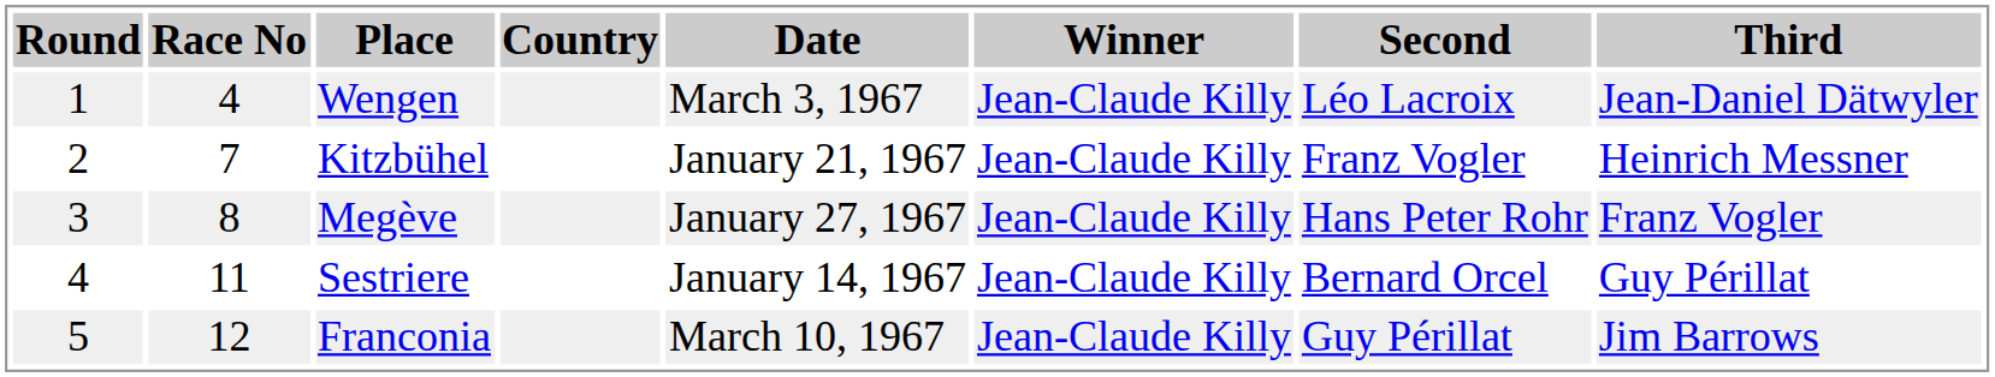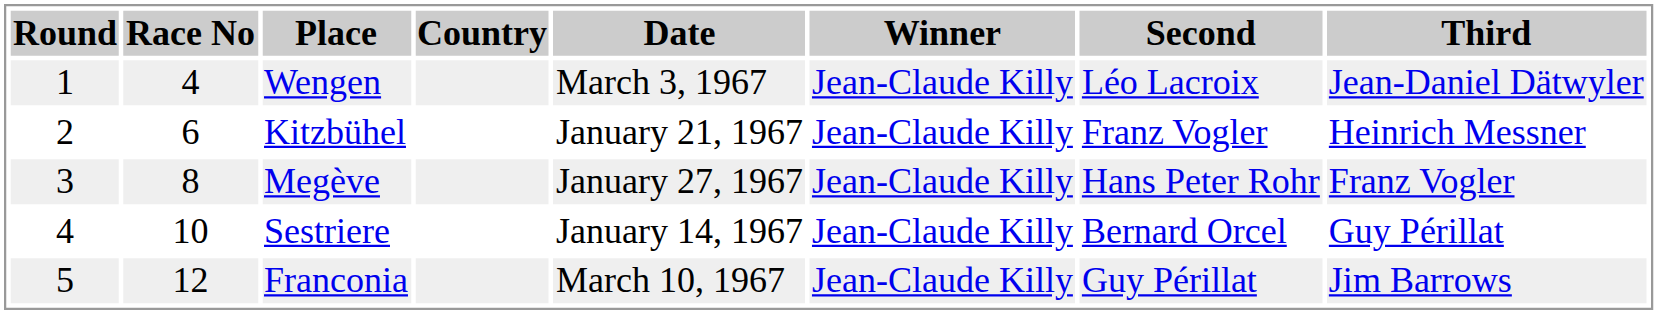Kitzbühel | Race No: 7 -> 6
Sestriere | Race No: 11 -> 10
